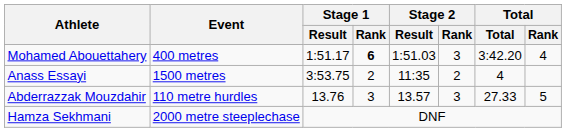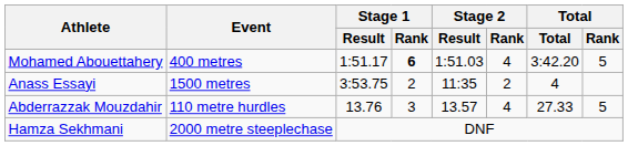Mohamed Abouettahery | Stage 2 / Rank: 3 -> 4
Mohamed Abouettahery | Total / Rank: 4 -> 5
Abderrazzak Mouzdahir | Stage 2 / Rank: 3 -> 4
